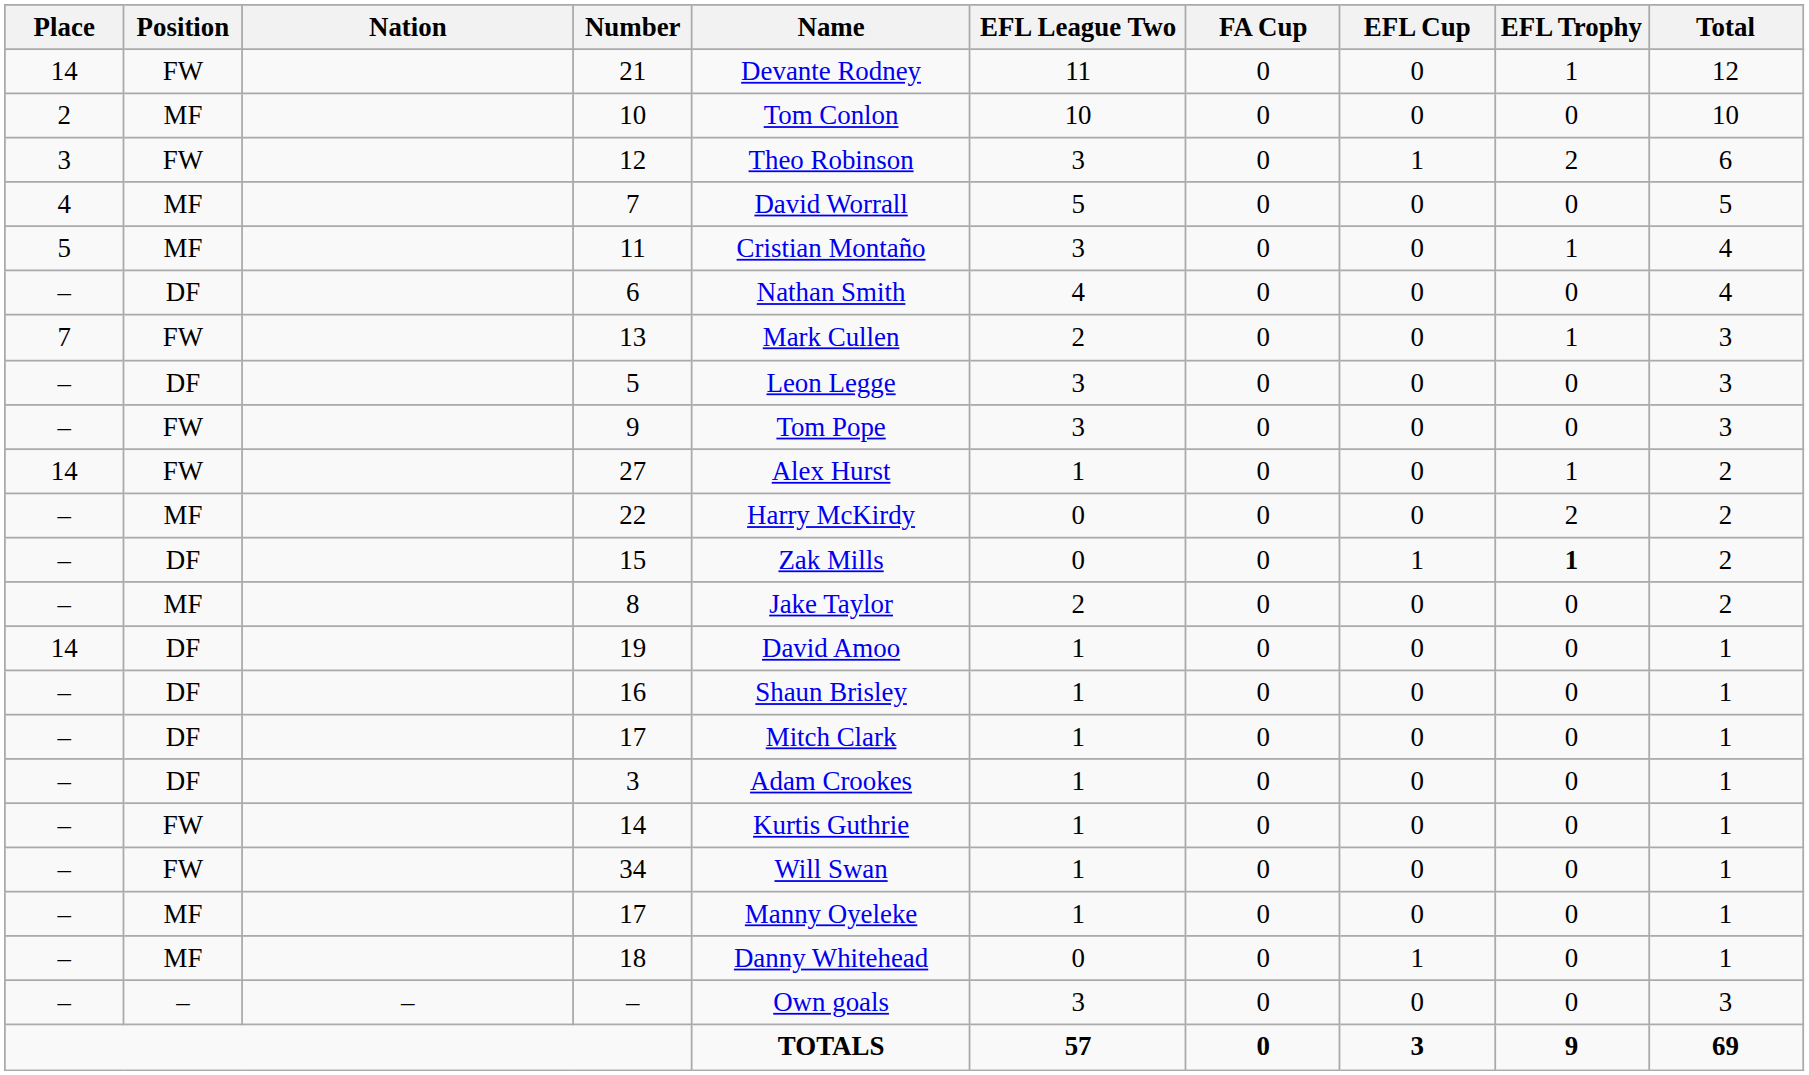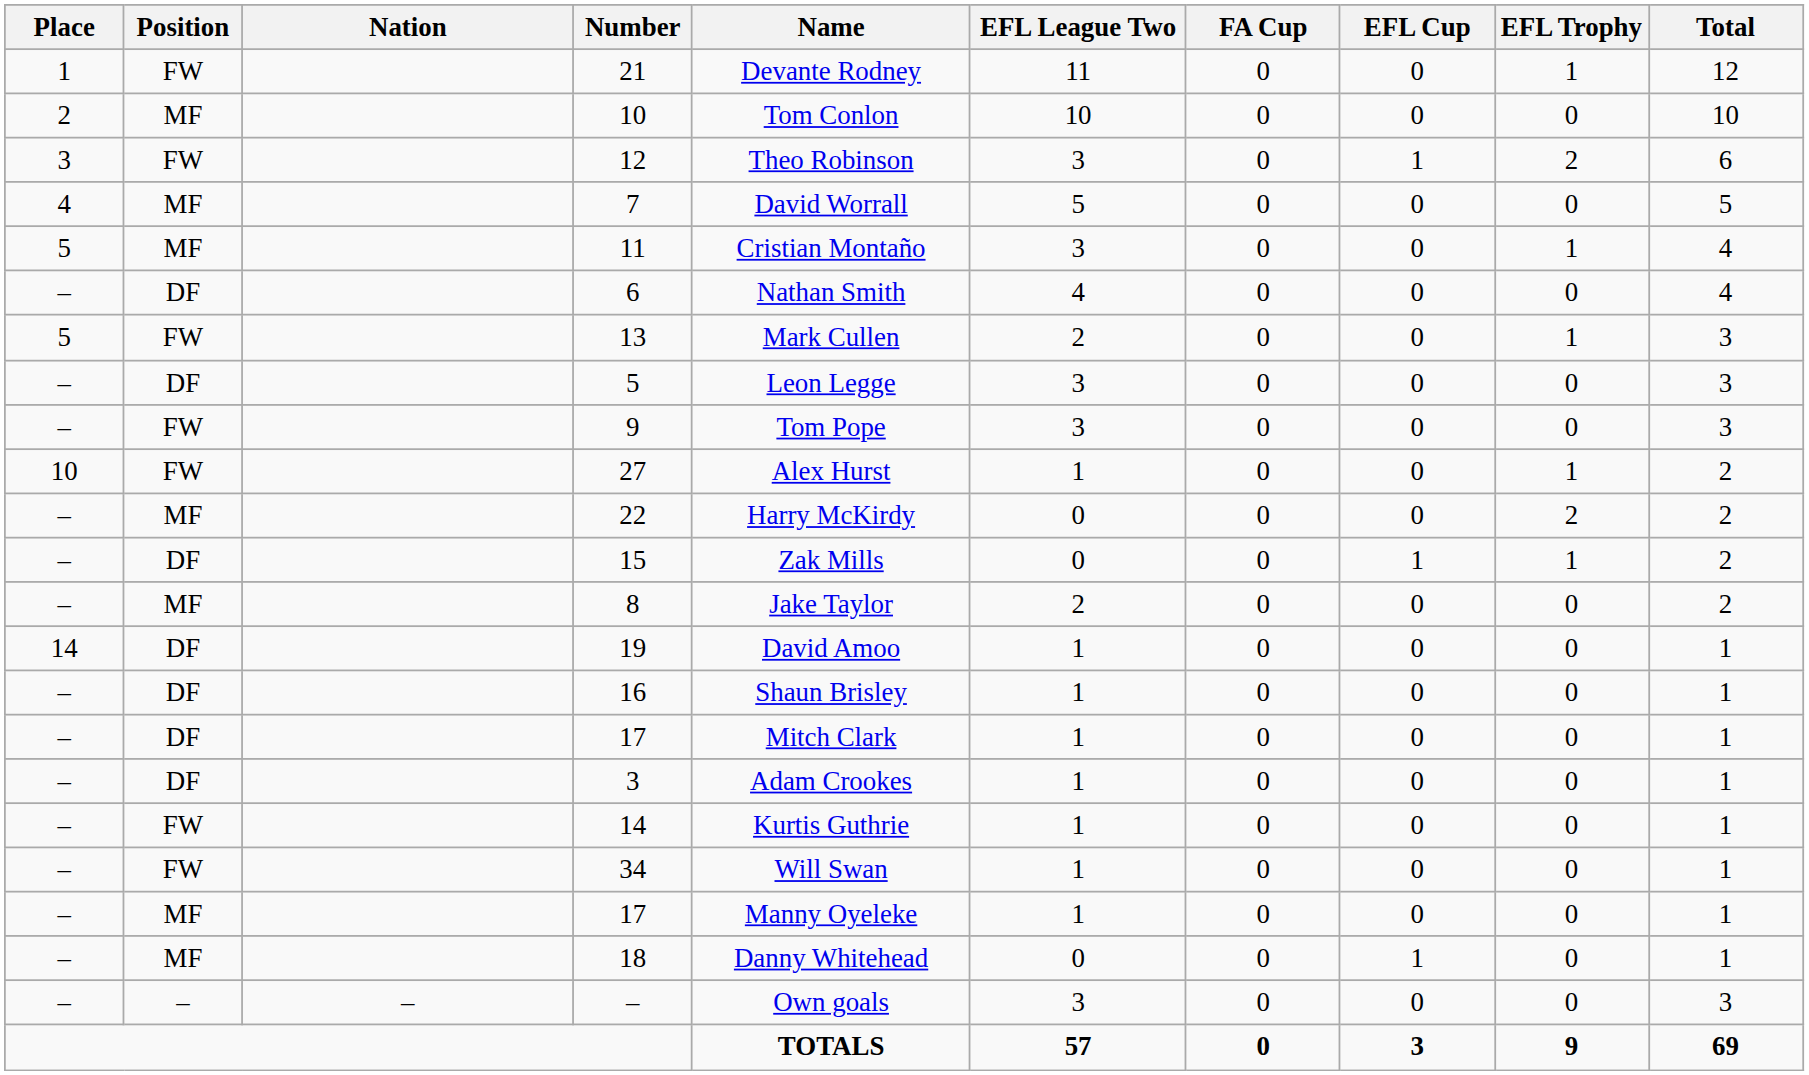21 | Place: 14 -> 1
13 | Place: 7 -> 5
27 | Place: 14 -> 10
15 | EFL Trophy: bold -> normal
